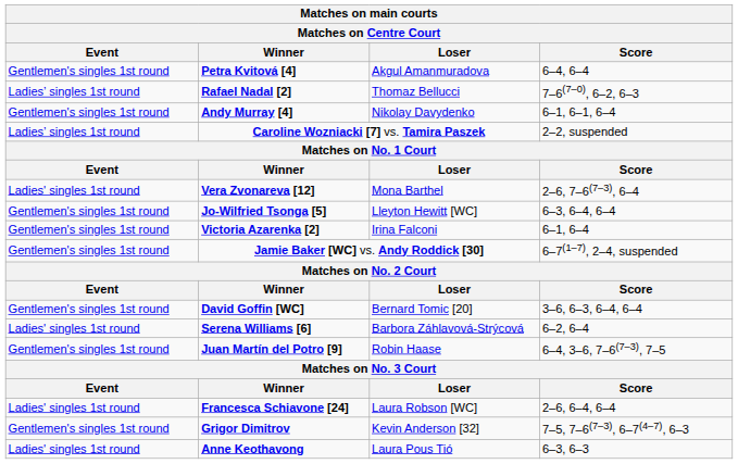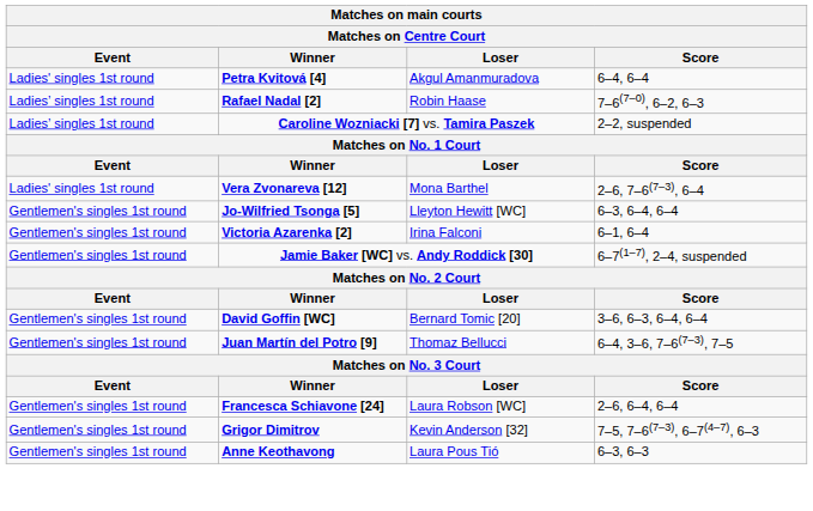Petra Kvitová [4] | Event: Gentlemen's singles 1st round -> Ladies' singles 1st round
Rafael Nadal [2] | Loser: Thomaz Bellucci -> Robin Haase
- row: Gentlemen's singles 1st round | Andy Murray [4] | Nikolay Davydenko | 6–1, 6–1, 6–4
- row: Ladies' singles 1st round | Serena Williams [6] | Barbora Záhlavová-Strýcová | 6–2, 6–4
Juan Martín del Potro [9] | Loser: Robin Haase -> Thomaz Bellucci
Francesca Schiavone [24] | Event: Ladies' singles 1st round -> Gentlemen's singles 1st round
Anne Keothavong | Event: Ladies' singles 1st round -> Gentlemen's singles 1st round
